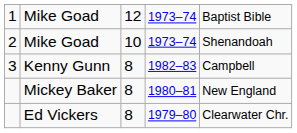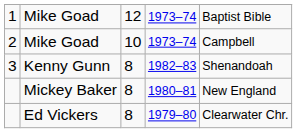2 | column 5: Shenandoah -> Campbell
3 | column 5: Campbell -> Shenandoah
